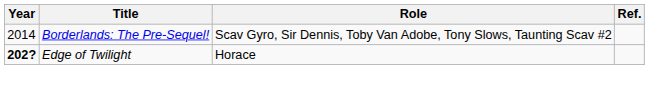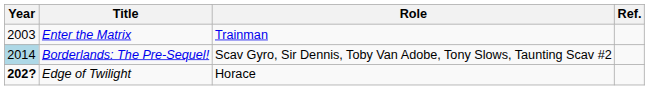+ row: 2003 | Enter the Matrix | Trainman
Borderlands: The Pre-Sequel! | Year: no background -> lightblue background
